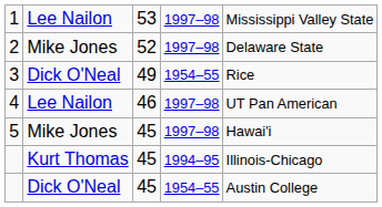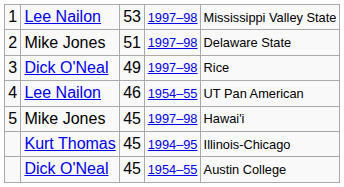2 | column 3: 52 -> 51
3 | column 4: 1954–55 -> 1997–98
4 | column 4: 1997–98 -> 1954–55
